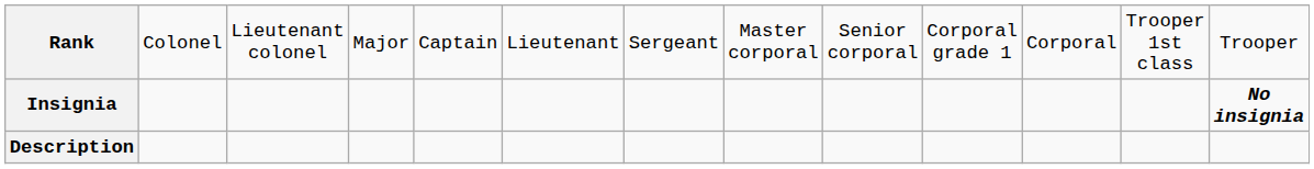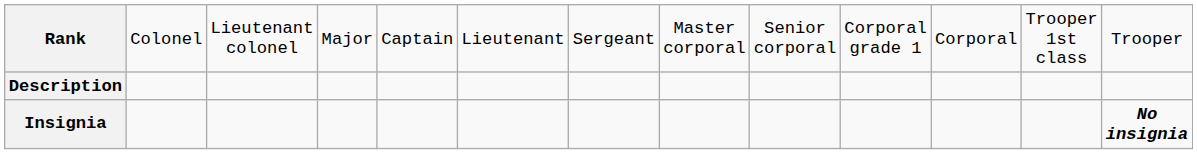rows swapped: Insignia <-> Description
